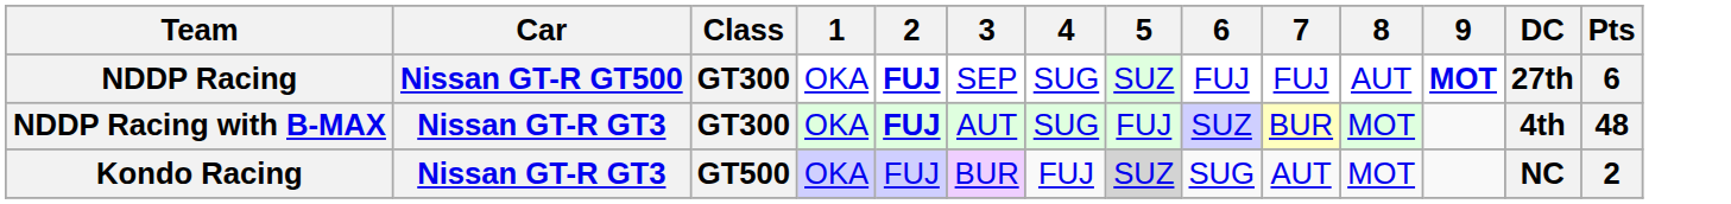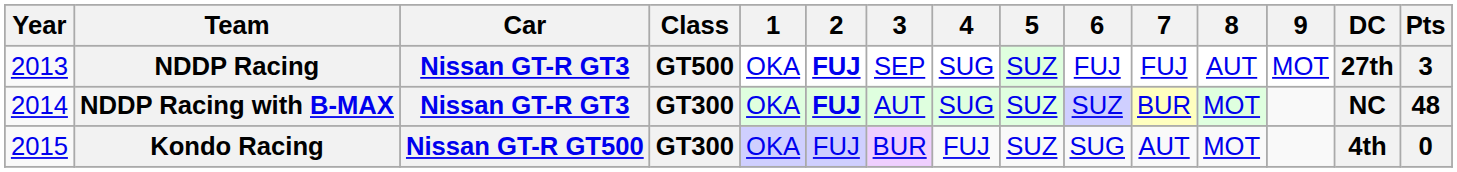+ column: Year | 2013 | 2014 | 2015
NDDP Racing | Car: Nissan GT-R GT500 -> Nissan GT-R GT3
NDDP Racing | Class: GT300 -> GT500
NDDP Racing | 9: bold -> normal
NDDP Racing | Pts: 6 -> 3
NDDP Racing with B-MAX | 5: FUJ -> SUZ
NDDP Racing with B-MAX | DC: 4th -> NC
Kondo Racing | Car: Nissan GT-R GT3 -> Nissan GT-R GT500
Kondo Racing | Class: GT500 -> GT300
Kondo Racing | 5: lightgrey background -> no background
Kondo Racing | DC: NC -> 4th
Kondo Racing | Pts: 2 -> 0
